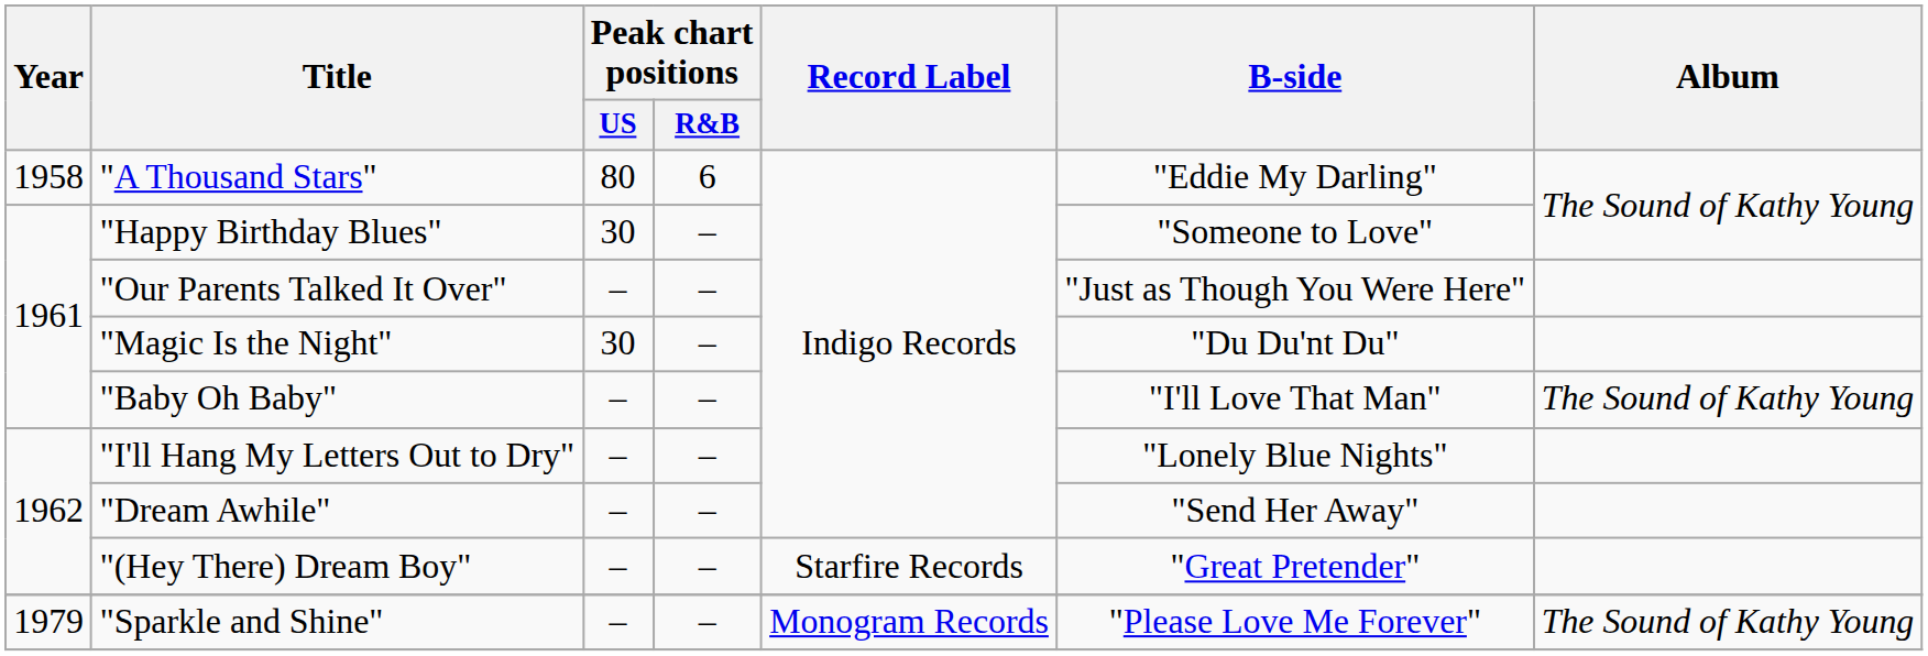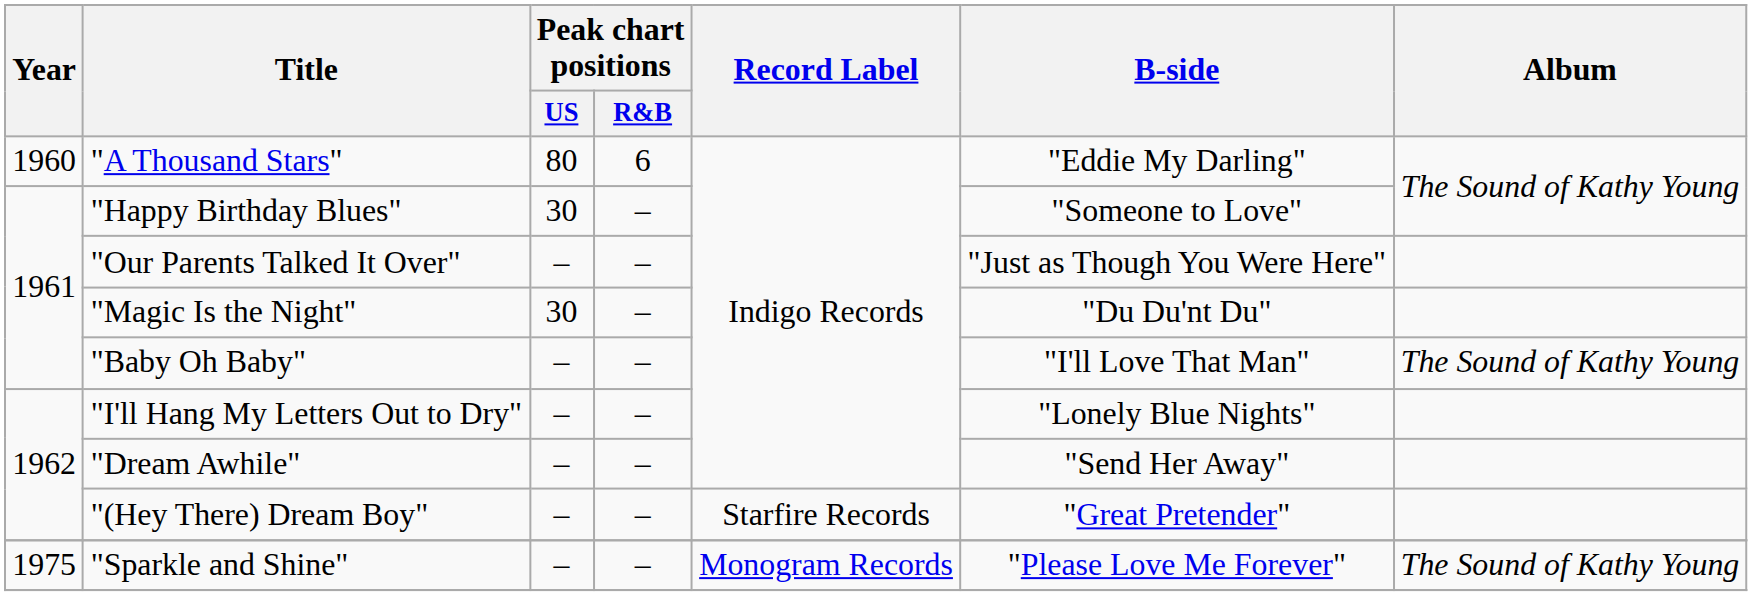"A Thousand Stars" | Year: 1958 -> 1960
"Sparkle and Shine" | Year: 1979 -> 1975
